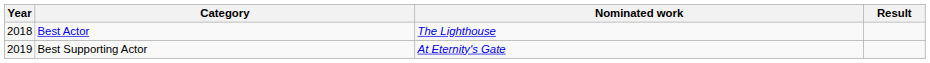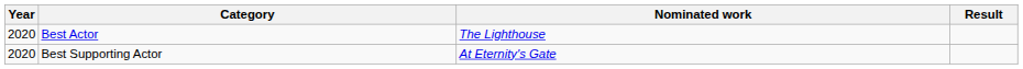Best Actor | Year: 2018 -> 2020
Best Supporting Actor | Year: 2019 -> 2020
